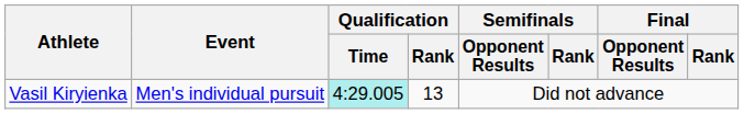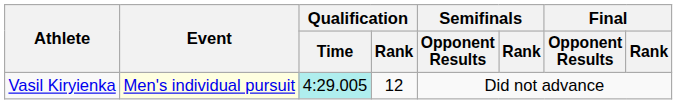Vasil Kiryienka | Event: no background -> lightyellow background
Vasil Kiryienka | Qualification / Rank: 13 -> 12
